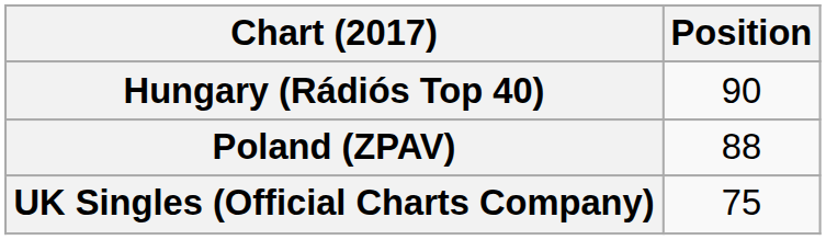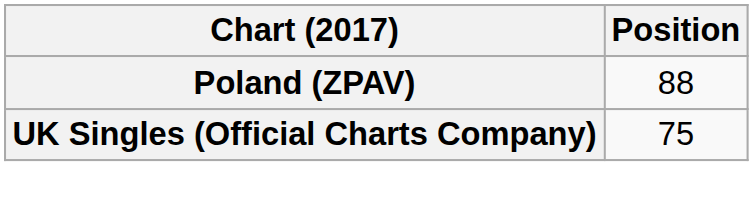- row: Hungary (Rádiós Top 40) | 90
